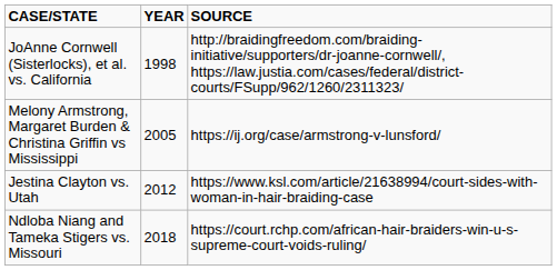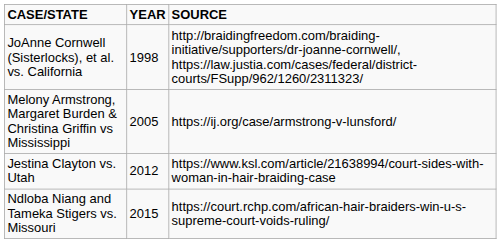Ndloba Niang and Tameka Stigers vs. Missouri | YEAR: 2018 -> 2015
